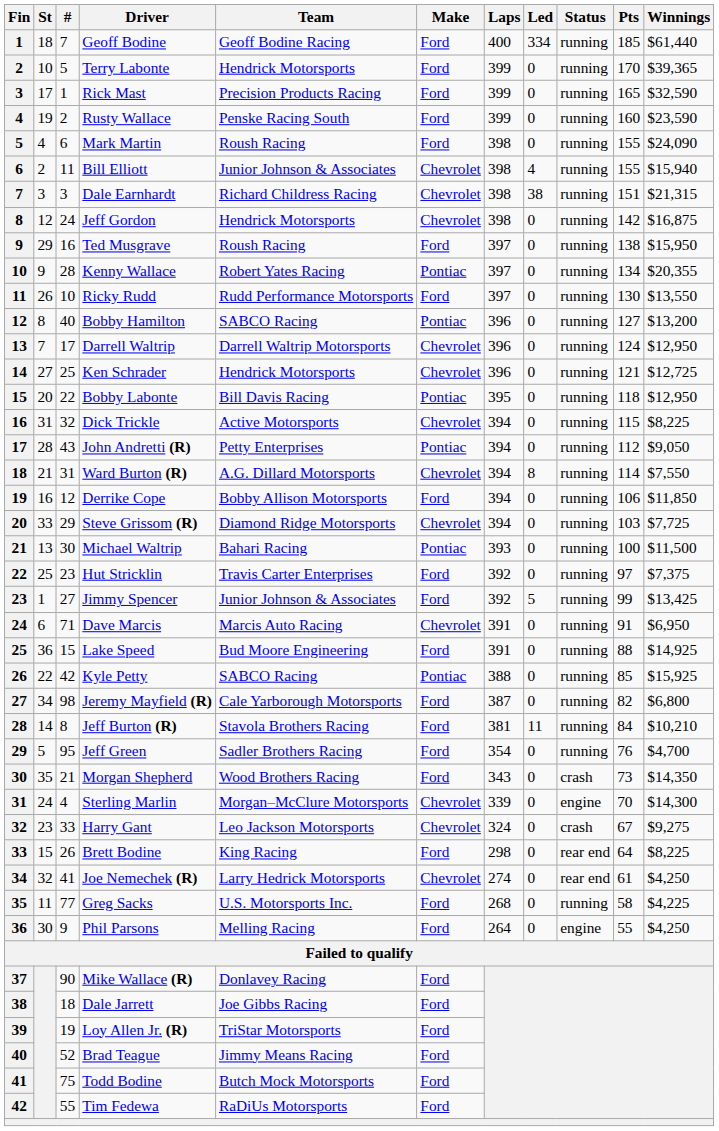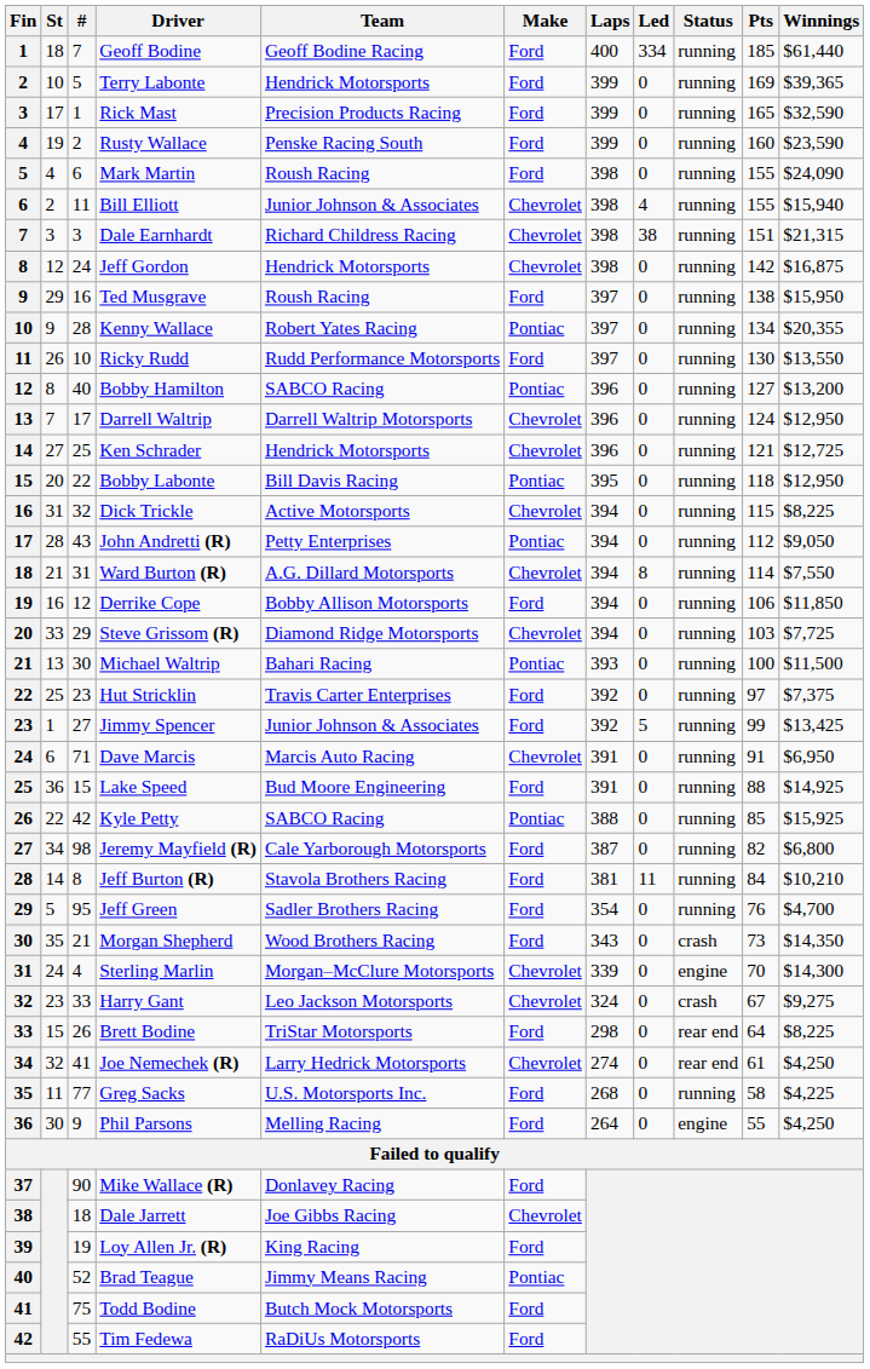Terry Labonte | Pts: 170 -> 169
Brett Bodine | Team: King Racing -> TriStar Motorsports
Dale Jarrett | Make: Ford -> Chevrolet
Loy Allen Jr. (R) | Team: TriStar Motorsports -> King Racing
Brad Teague | Make: Ford -> Pontiac
